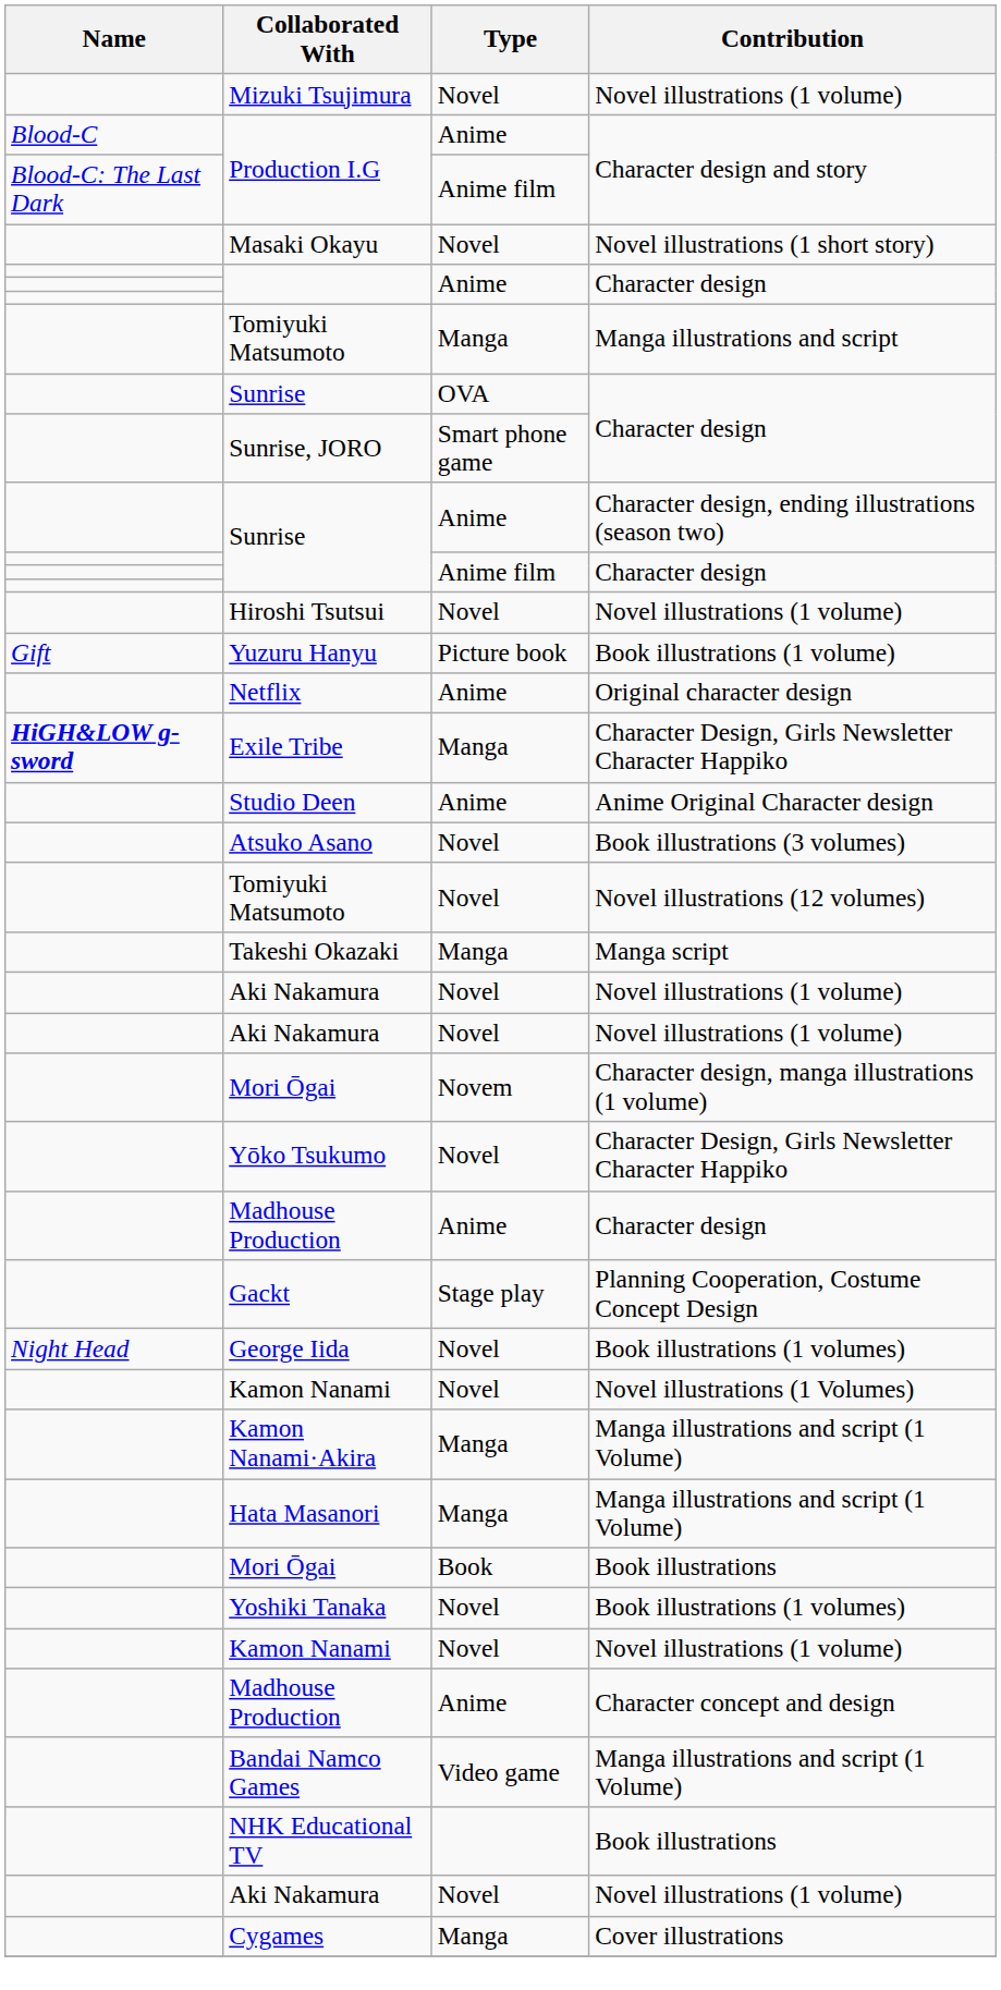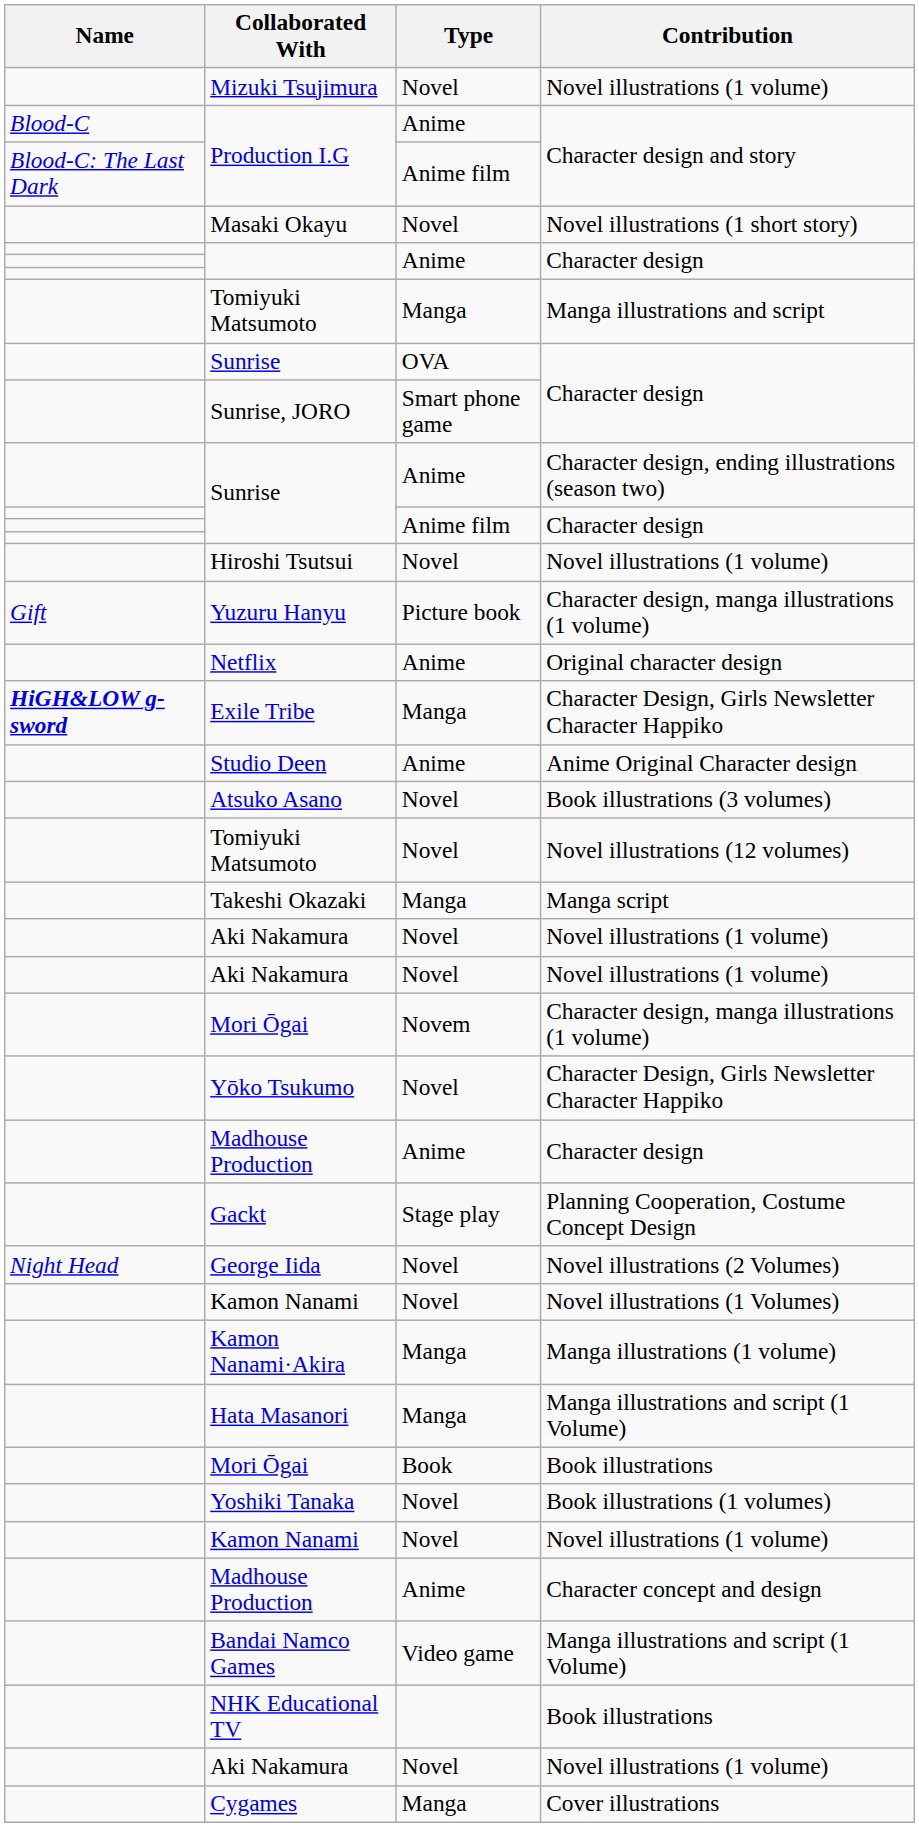Yuzuru Hanyu | Contribution: Book illustrations (1 volume) -> Character design, manga illustrations (1 volume)
George Iida | Contribution: Book illustrations (1 volumes) -> Novel illustrations (2 Volumes)
Kamon Nanami·Akira | Contribution: Manga illustrations and script (1 Volume) -> Manga illustrations (1 volume)
